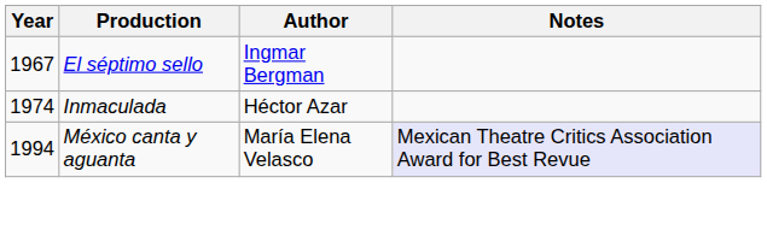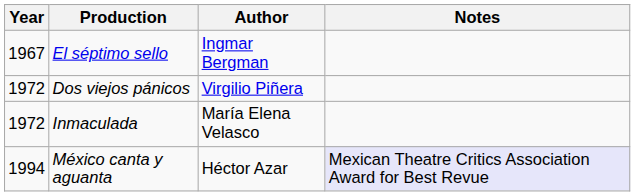+ row: 1972 | Dos viejos pánicos | Virgilio Piñera
Inmaculada | Year: 1974 -> 1972
Inmaculada | Author: Héctor Azar -> María Elena Velasco
México canta y aguanta | Author: María Elena Velasco -> Héctor Azar
